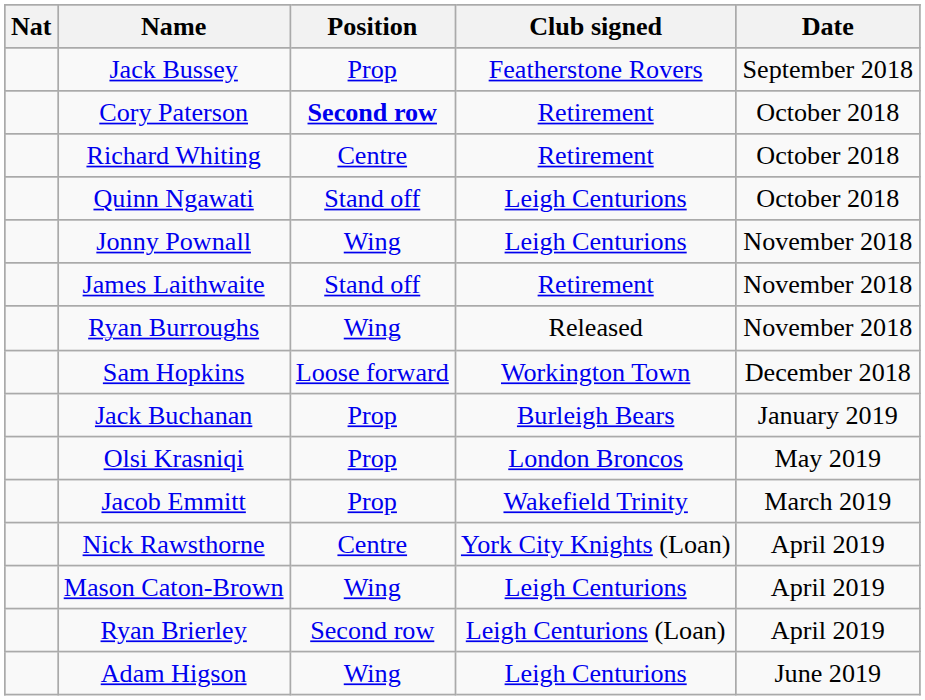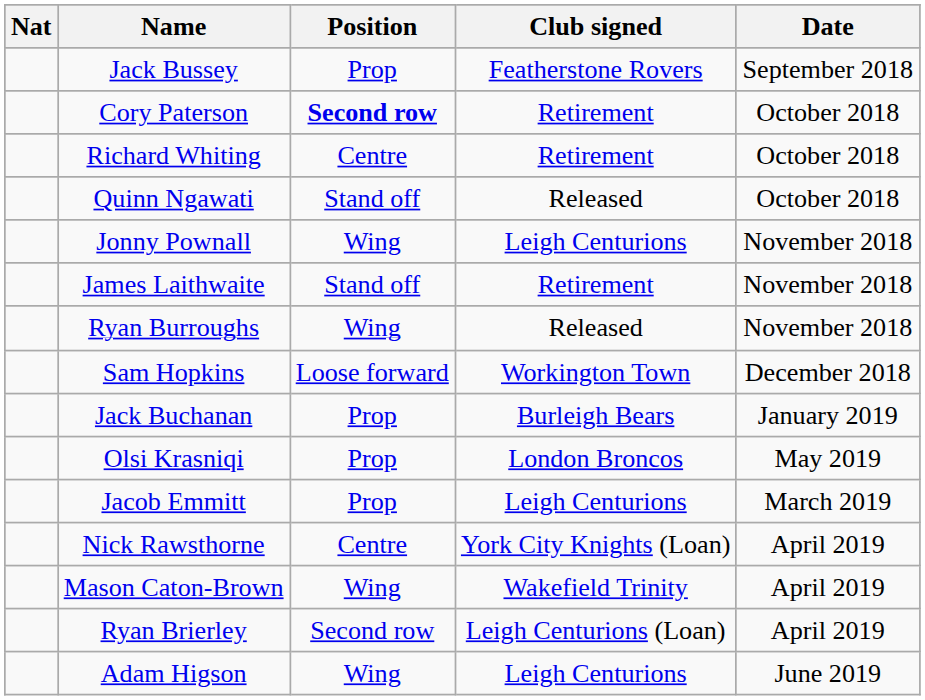Quinn Ngawati | Club signed: Leigh Centurions -> Released
Jacob Emmitt | Club signed: Wakefield Trinity -> Leigh Centurions
Mason Caton-Brown | Club signed: Leigh Centurions -> Wakefield Trinity
